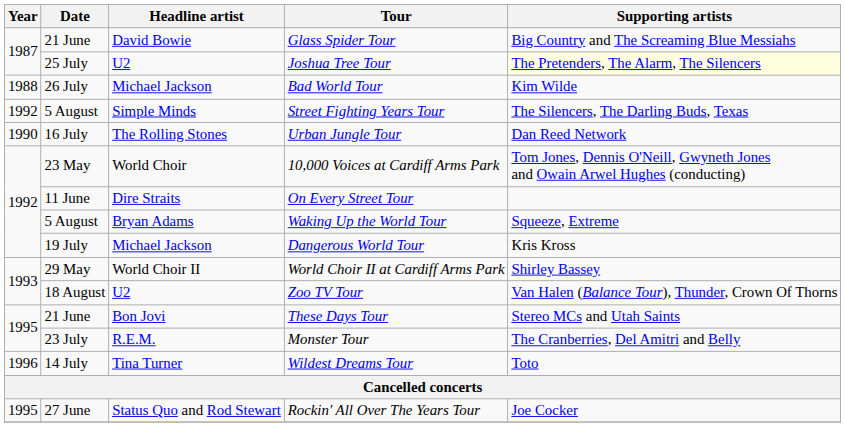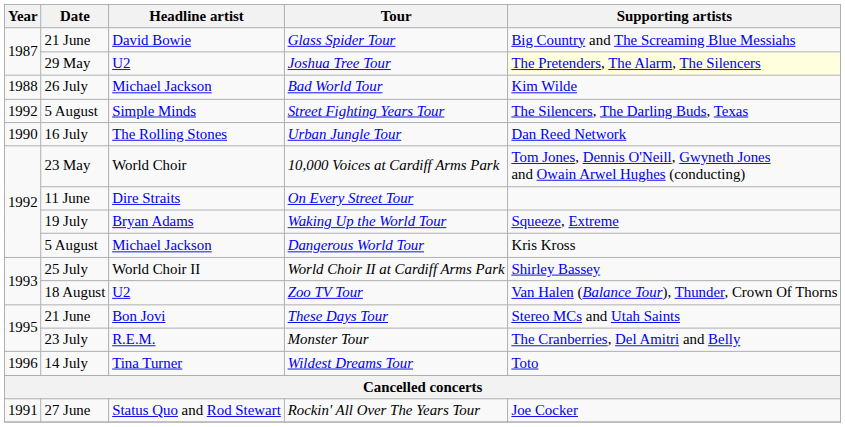Joshua Tree Tour | Date: 25 July -> 29 May
Waking Up the World Tour | Date: 5 August -> 19 July
Dangerous World Tour | Date: 19 July -> 5 August
World Choir II at Cardiff Arms Park | Date: 29 May -> 25 July
Rockin' All Over The Years Tour | Year: 1995 -> 1991
